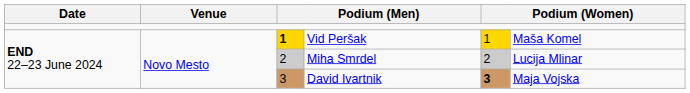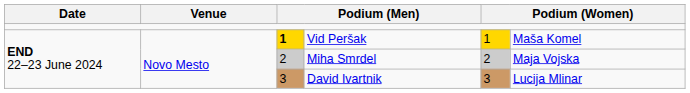Miha Smrdel | column 6: Lucija Mlinar -> Maja Vojska
David Ivartnik | column 5: bold -> normal
David Ivartnik | column 6: Maja Vojska -> Lucija Mlinar
